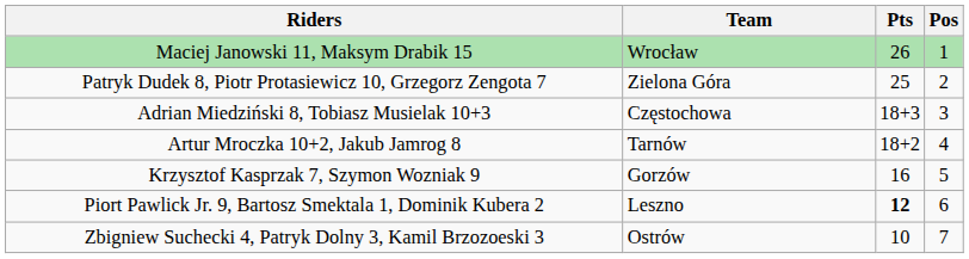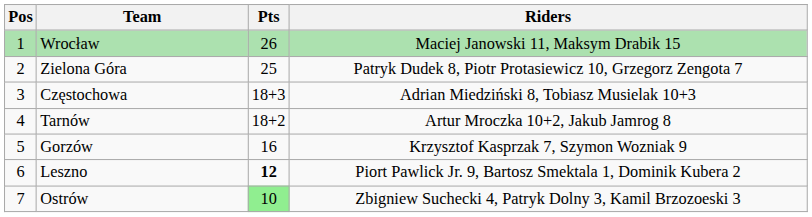columns swapped: Pos <-> Riders
Ostrów | Pts: no background -> lightgreen background
